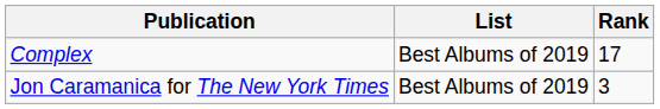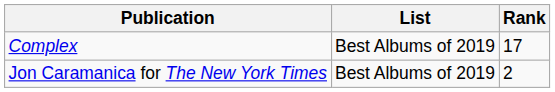Jon Caramanica for The New York Times | Rank: 3 -> 2
